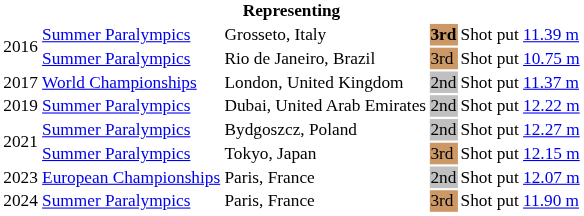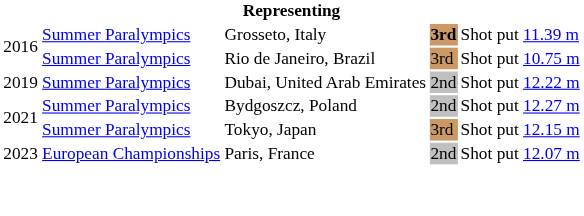- row: 2017 | World Championships | London, United Kingdom | 2nd | Shot put | 11.37 m
- row: 2024 | Summer Paralympics | Paris, France | 3rd | Shot put | 11.90 m
